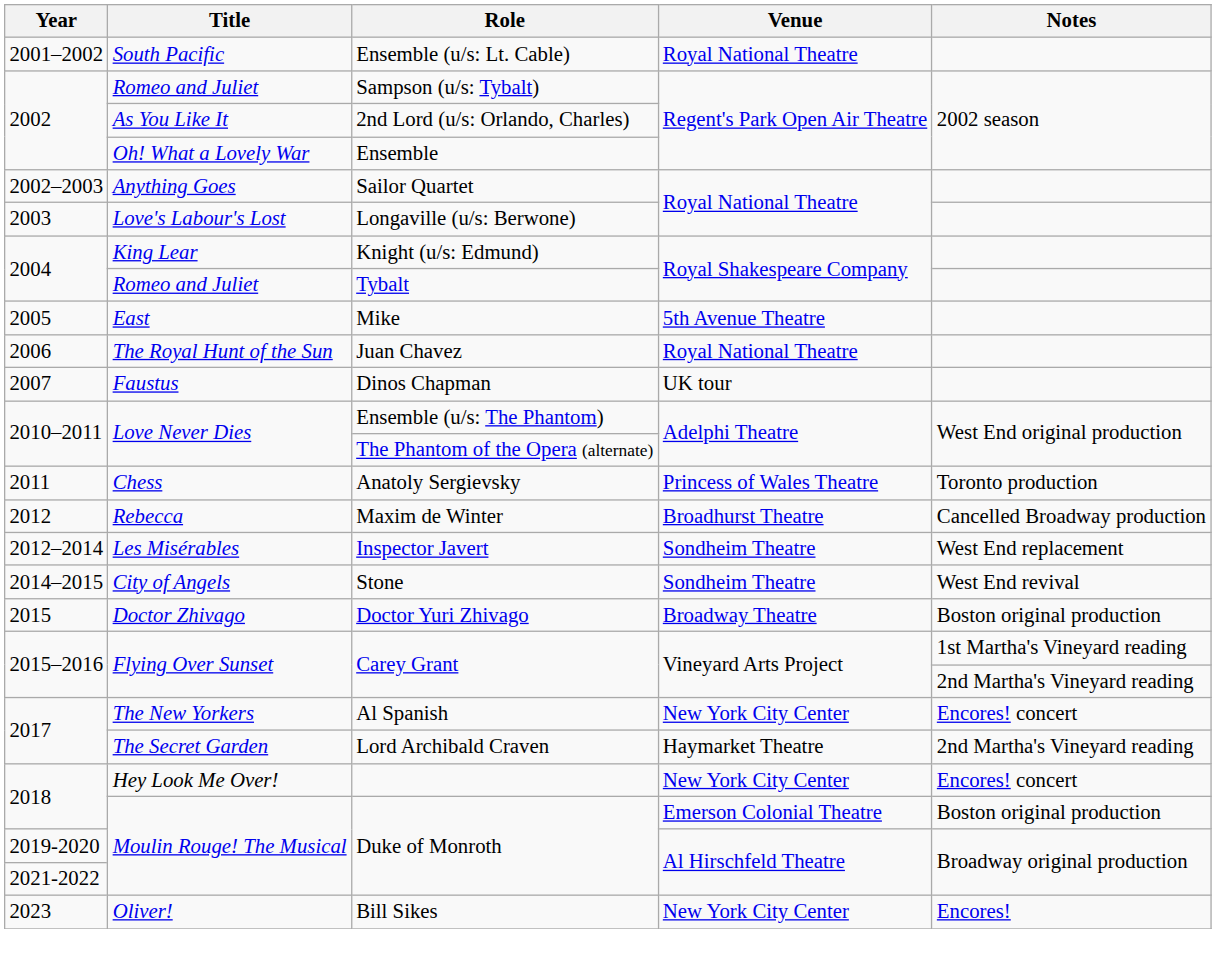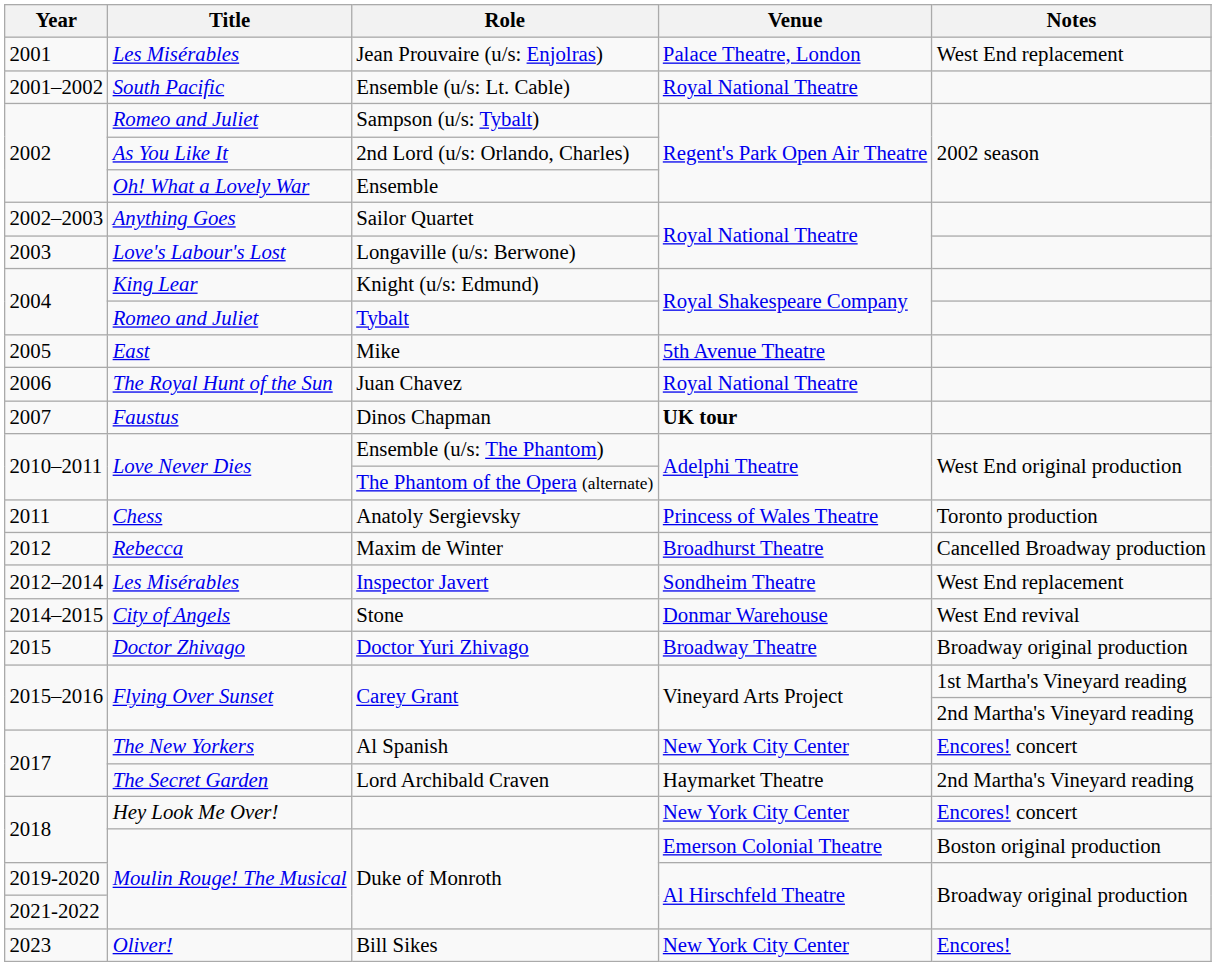+ row: 2001 | Les Misérables | Jean Prouvaire (u/s: Enjolras) | Palace Theatre, London | West End replacement
Dinos Chapman | Venue: normal -> bold
Stone | Venue: Sondheim Theatre -> Donmar Warehouse
Doctor Yuri Zhivago | Notes: Boston original production -> Broadway original production
